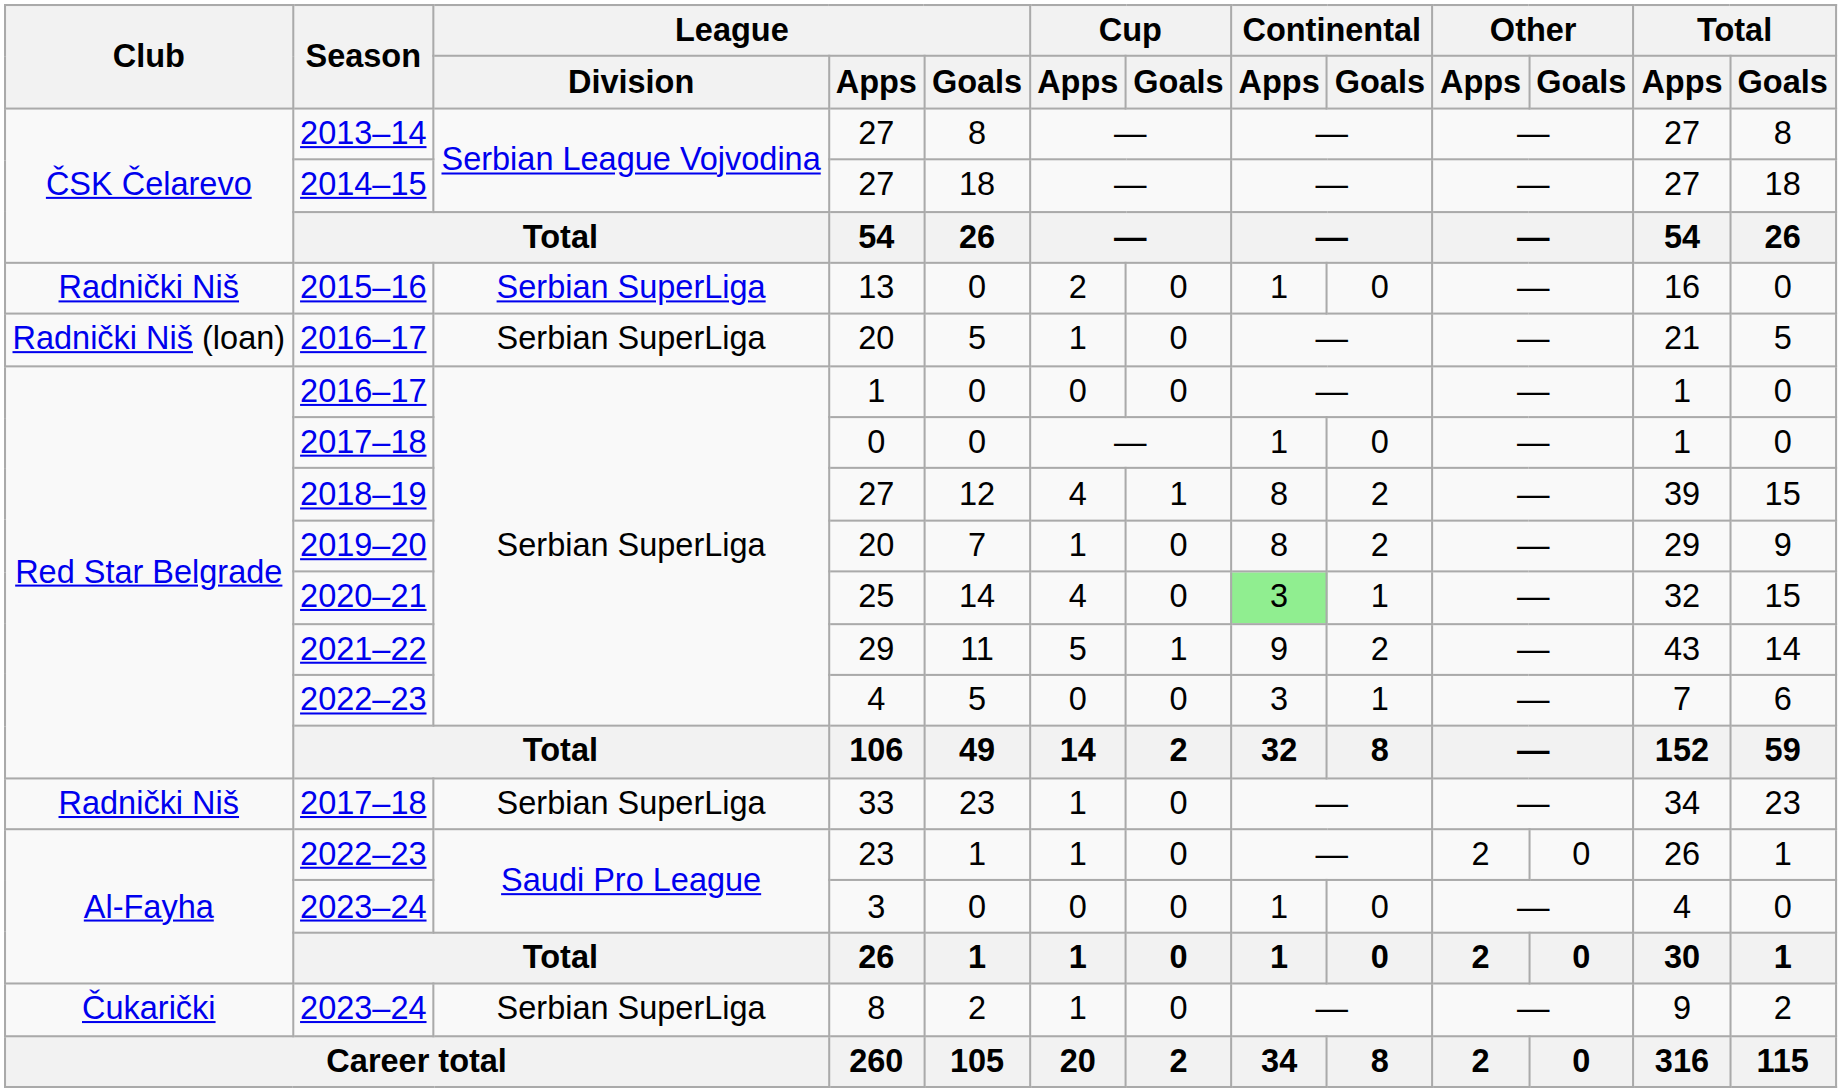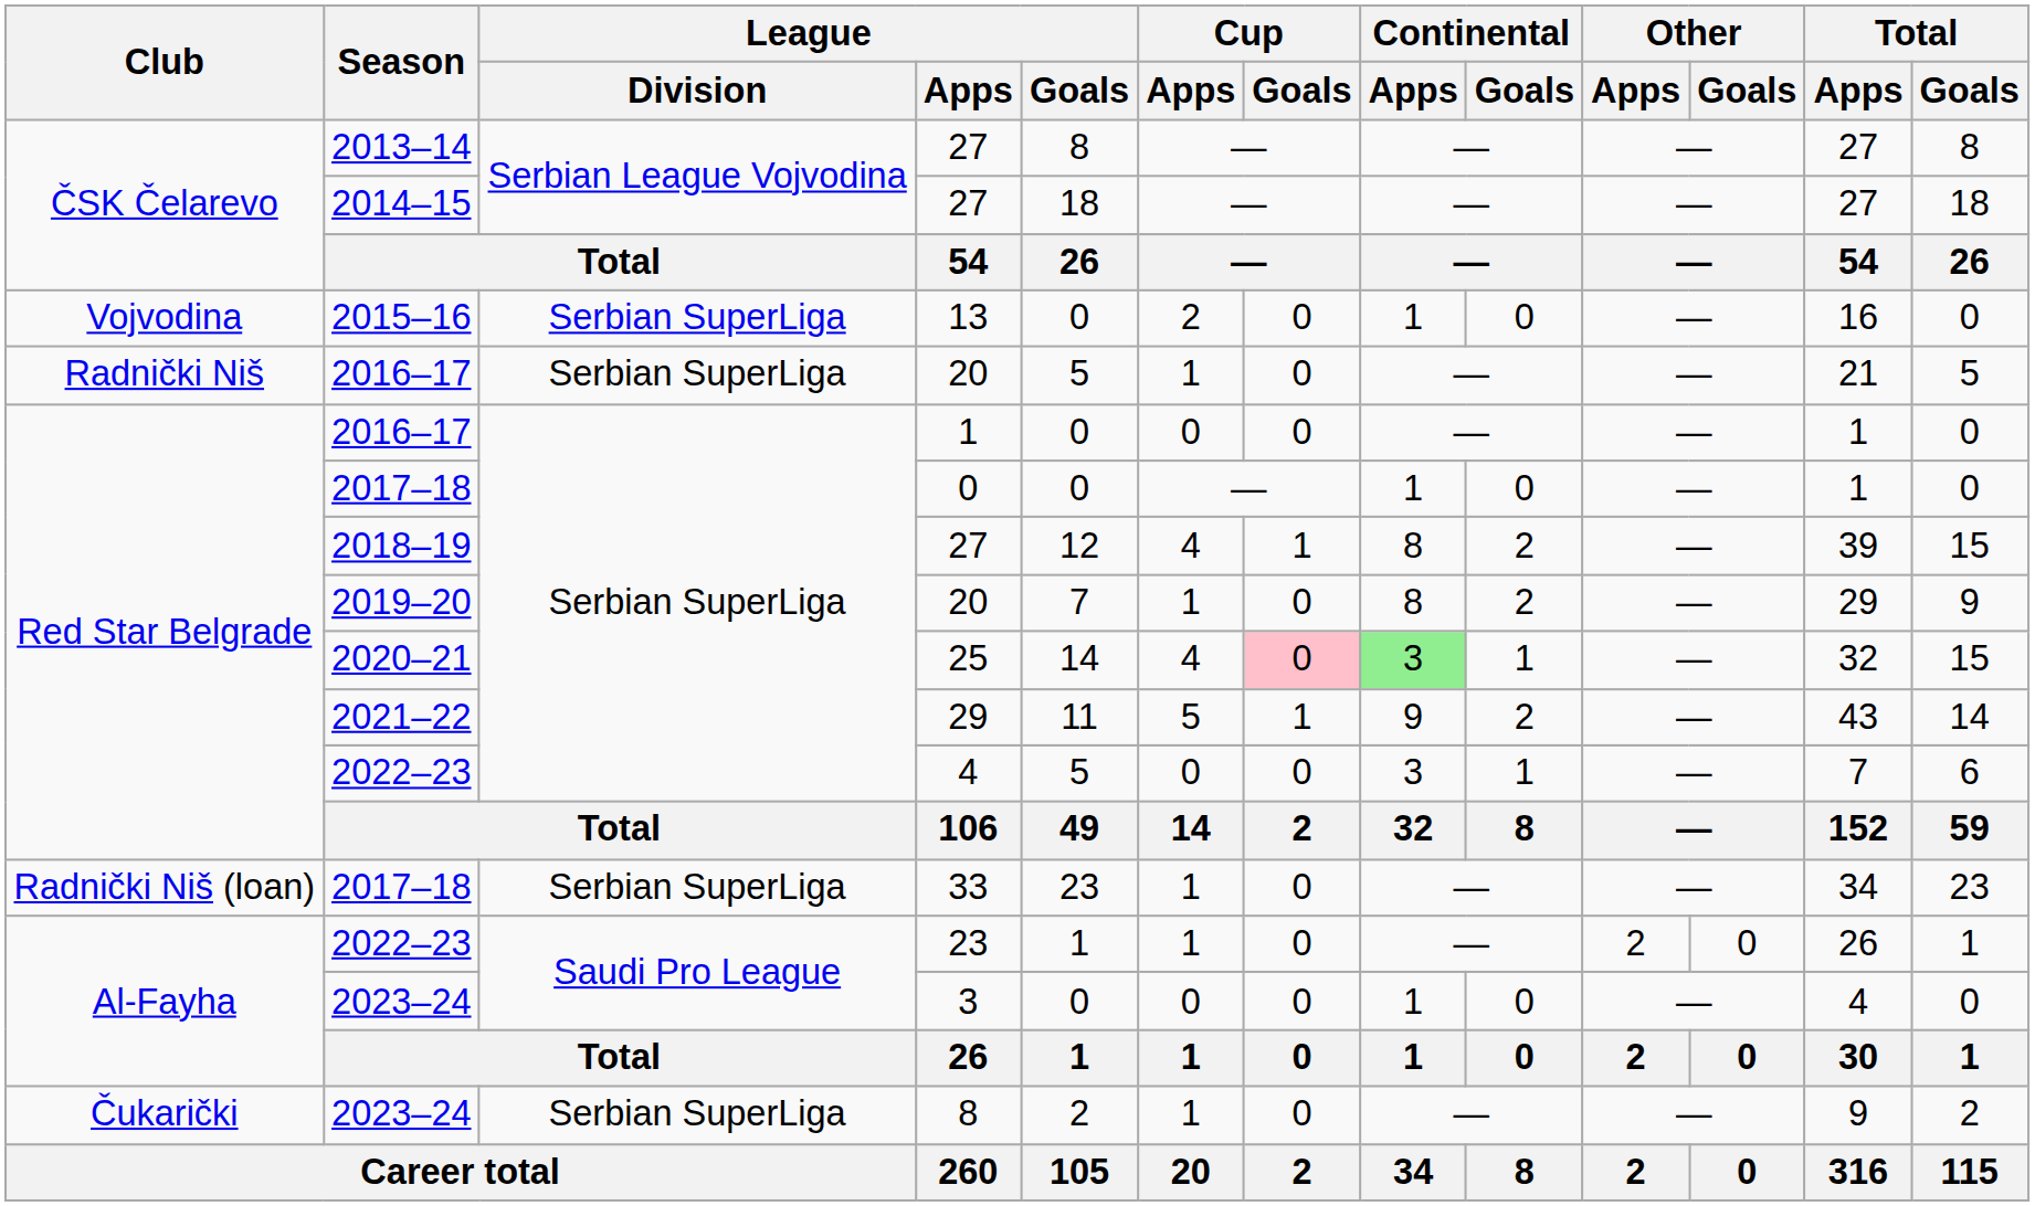13 | Club: Radnički Niš -> Vojvodina
2016–17 / 20 | Club: Radnički Niš (loan) -> Radnički Niš
25 | Cup / Goals: no background -> pink background
33 | Club: Radnički Niš -> Radnički Niš (loan)
